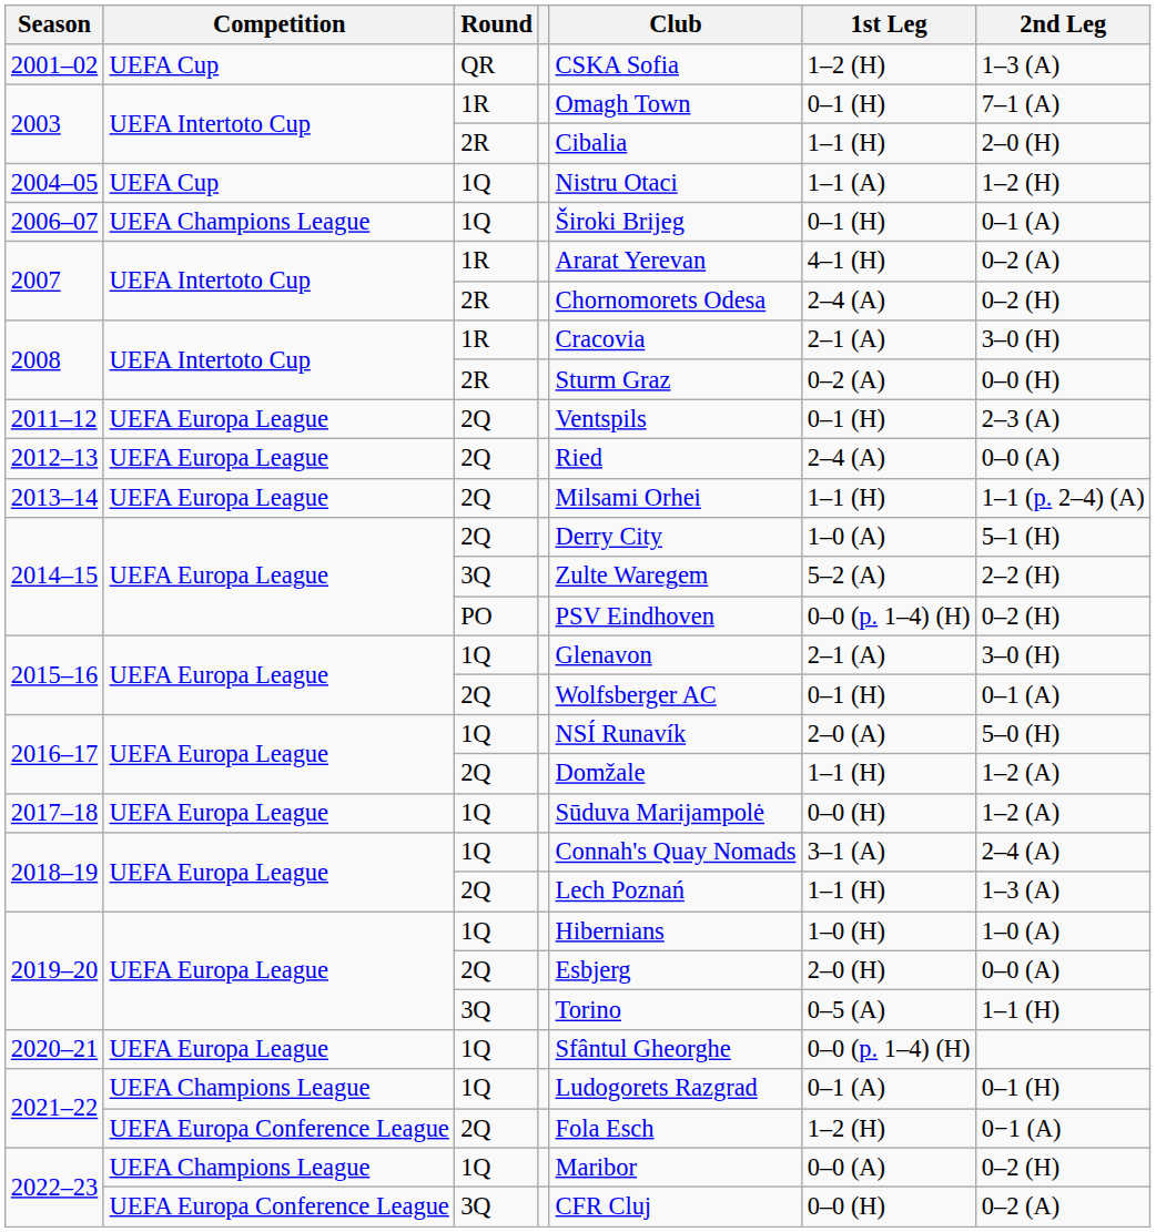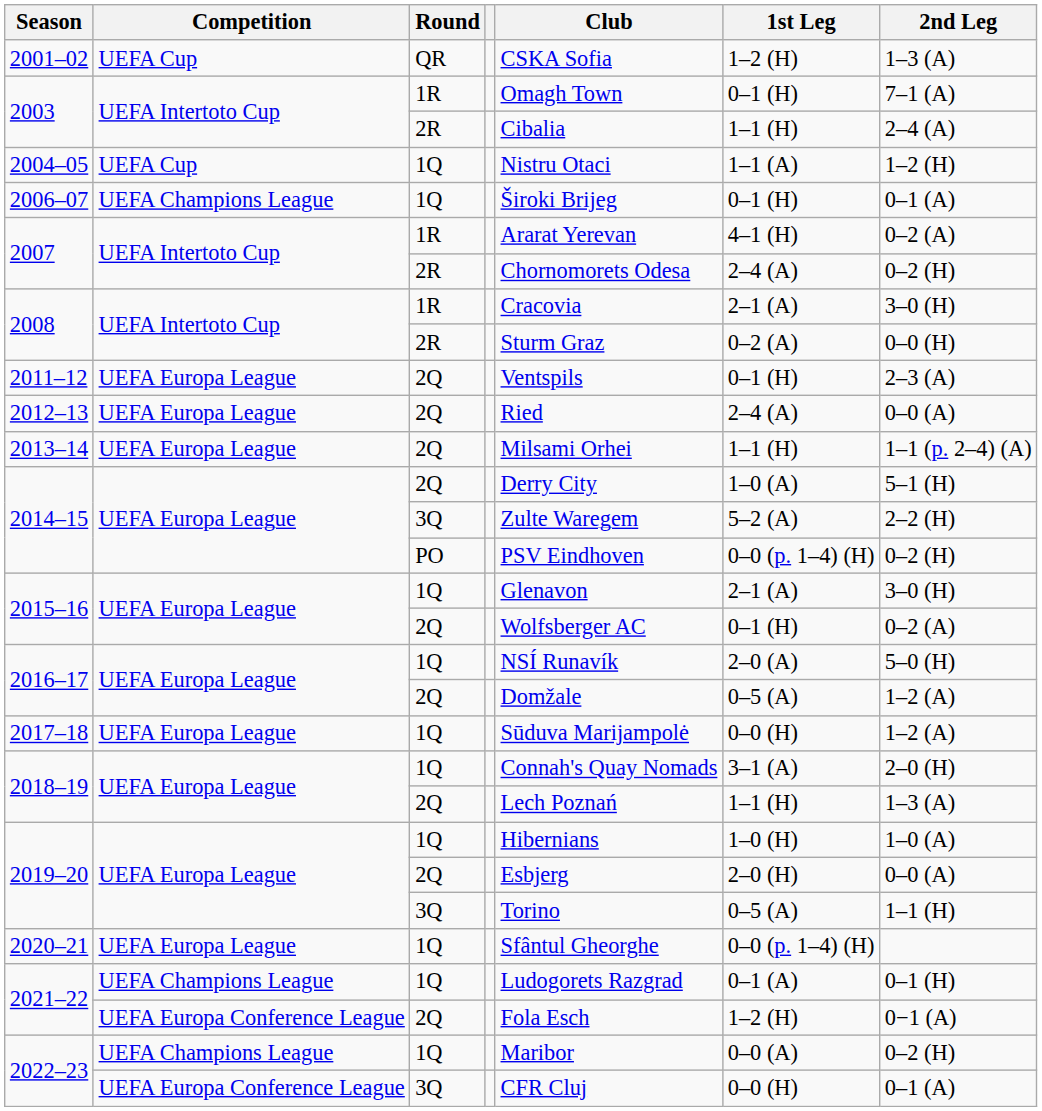2003 / 2R | 2nd Leg: 2–0 (H) -> 2–4 (A)
2015–16 / 2Q | 2nd Leg: 0–1 (A) -> 0–2 (A)
2016–17 / 2Q | 1st Leg: 1–1 (H) -> 0–5 (A)
2018–19 / 1Q | 2nd Leg: 2–4 (A) -> 2–0 (H)
2022–23 / 3Q | 2nd Leg: 0–2 (A) -> 0–1 (A)
